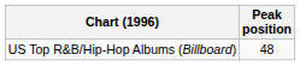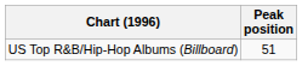US Top R&B/Hip-Hop Albums (Billboard) | Peak position: 48 -> 51
